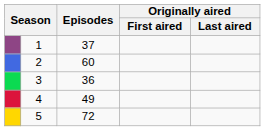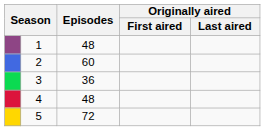1 | Еpisodes: 37 -> 48
4 | Еpisodes: 49 -> 48
